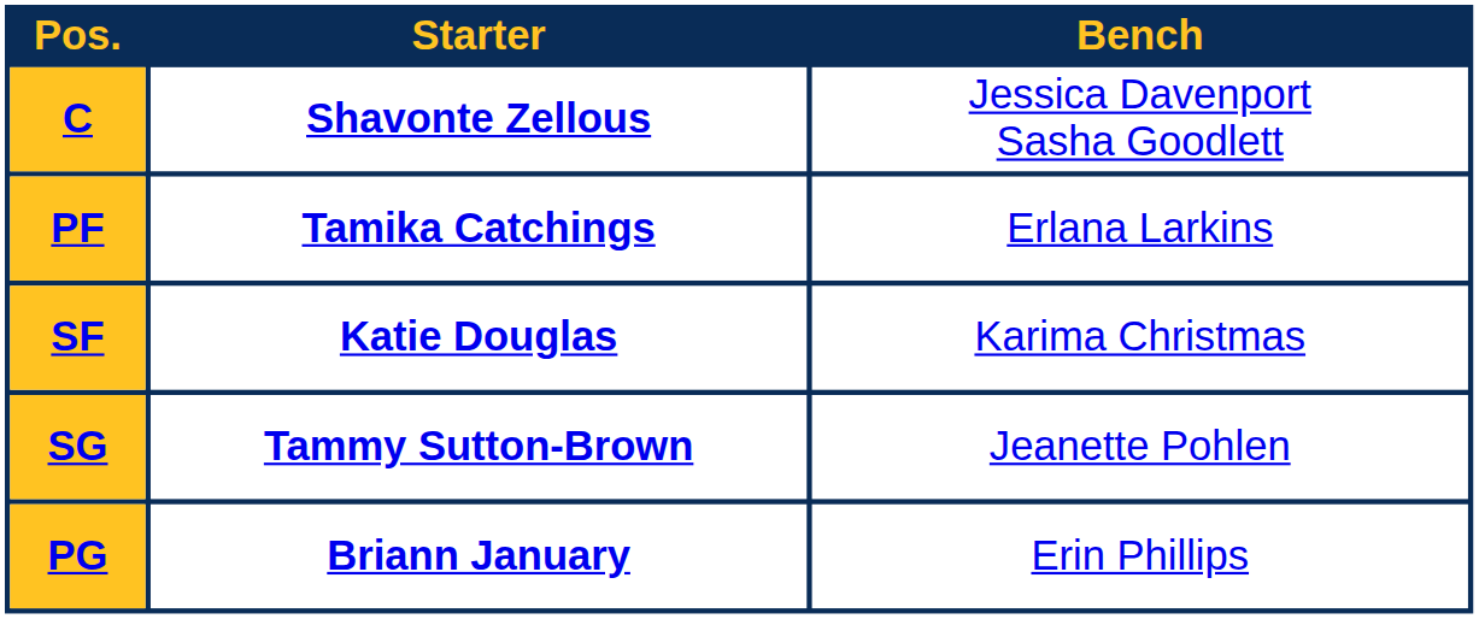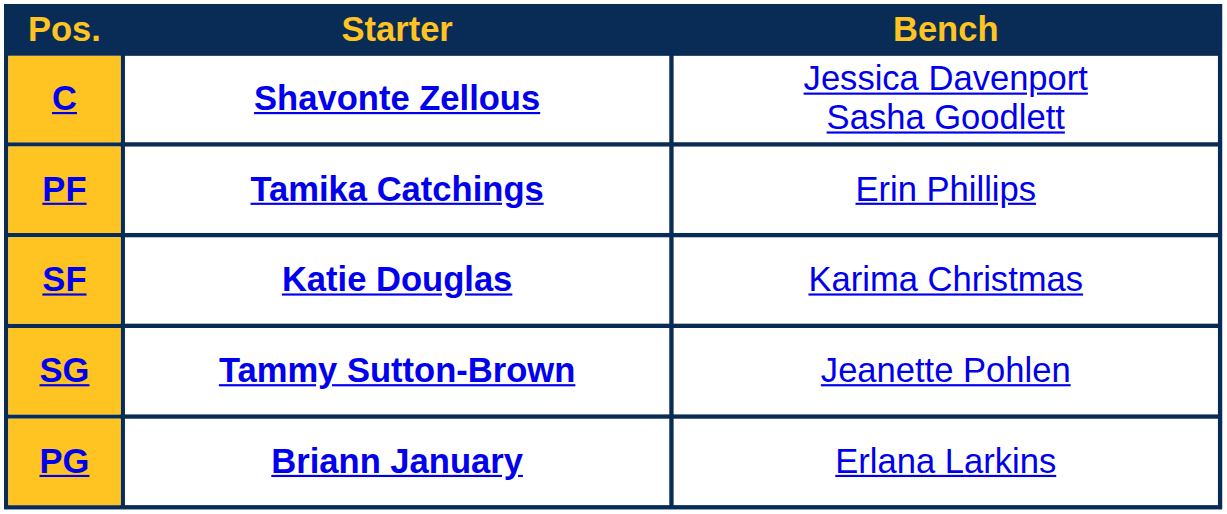PF | Bench: Erlana Larkins -> Erin Phillips
PG | Bench: Erin Phillips -> Erlana Larkins
